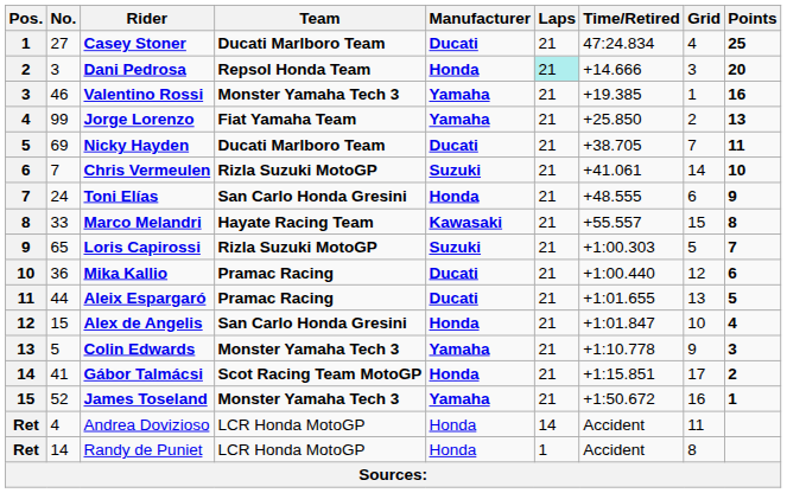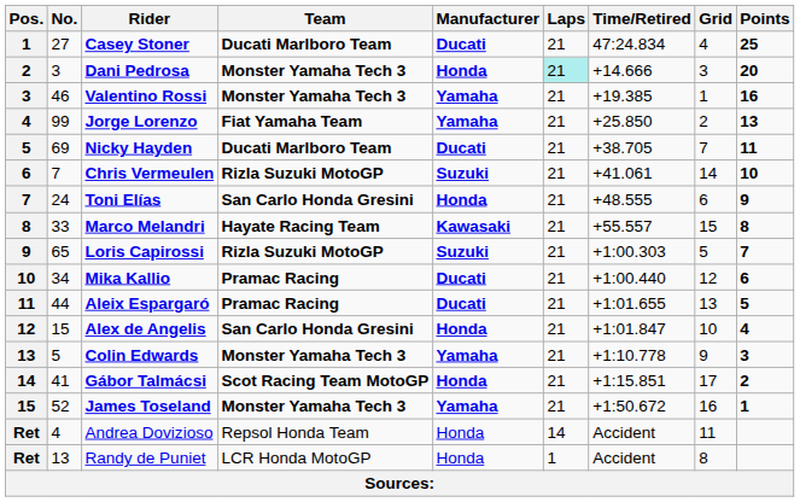Dani Pedrosa | Team: Repsol Honda Team -> Monster Yamaha Tech 3
Mika Kallio | No.: 36 -> 34
Andrea Dovizioso | Team: LCR Honda MotoGP -> Repsol Honda Team
Randy de Puniet | No.: 14 -> 13
